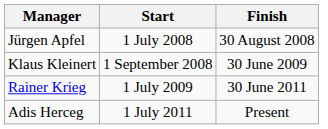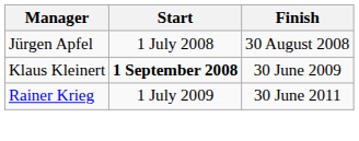Klaus Kleinert | Start: normal -> bold
- row: Adis Herceg | 1 July 2011 | Present
